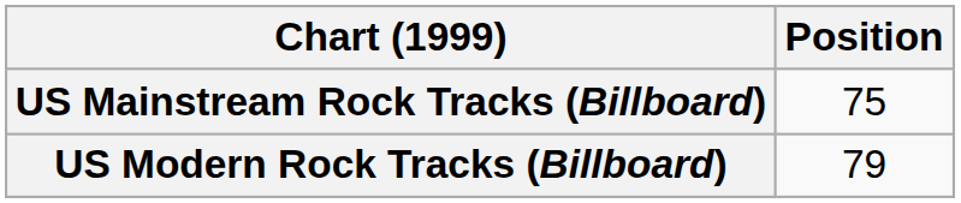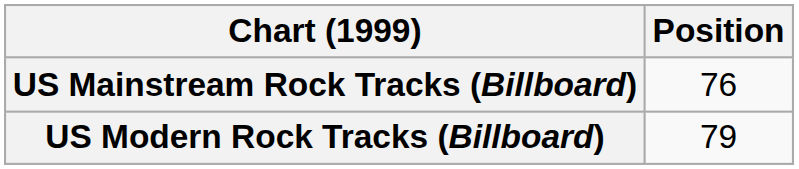US Mainstream Rock Tracks (Billboard) | Position: 75 -> 76
